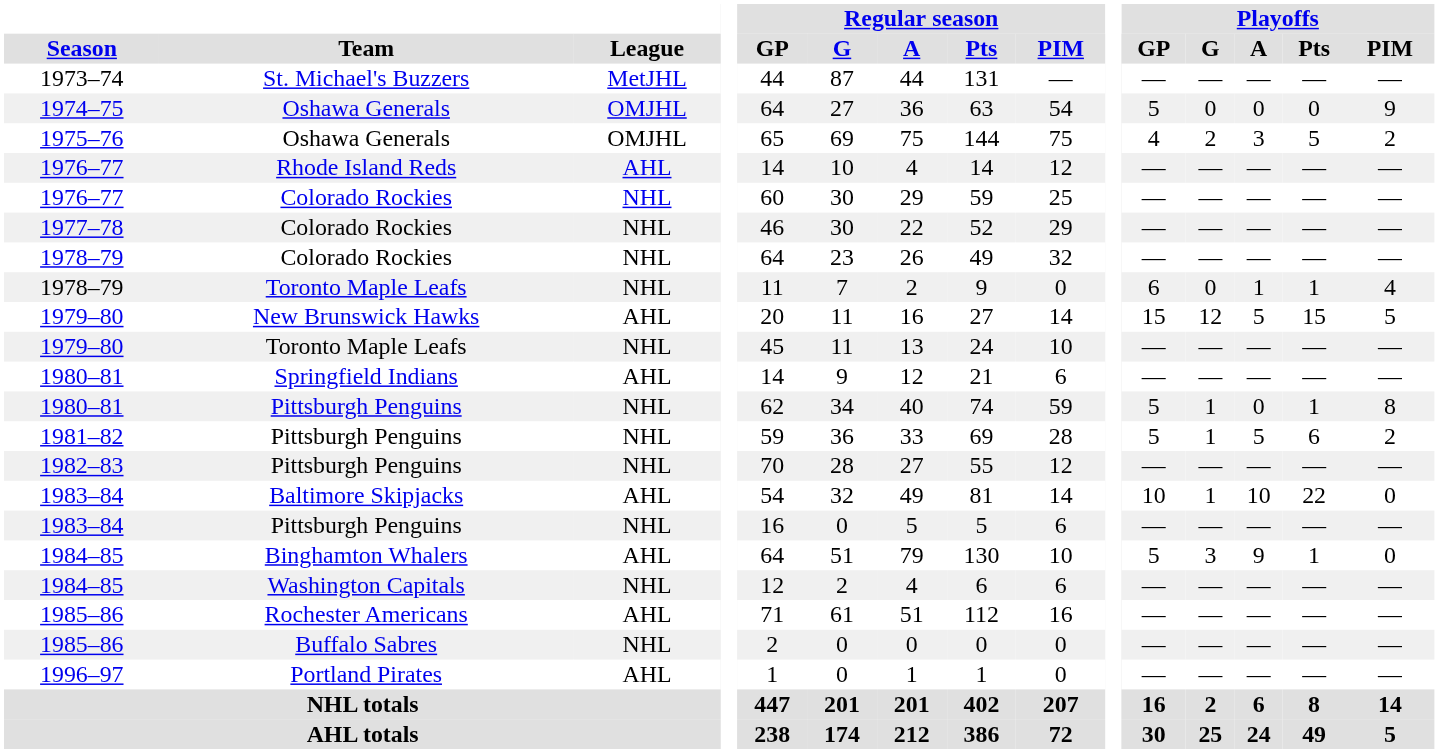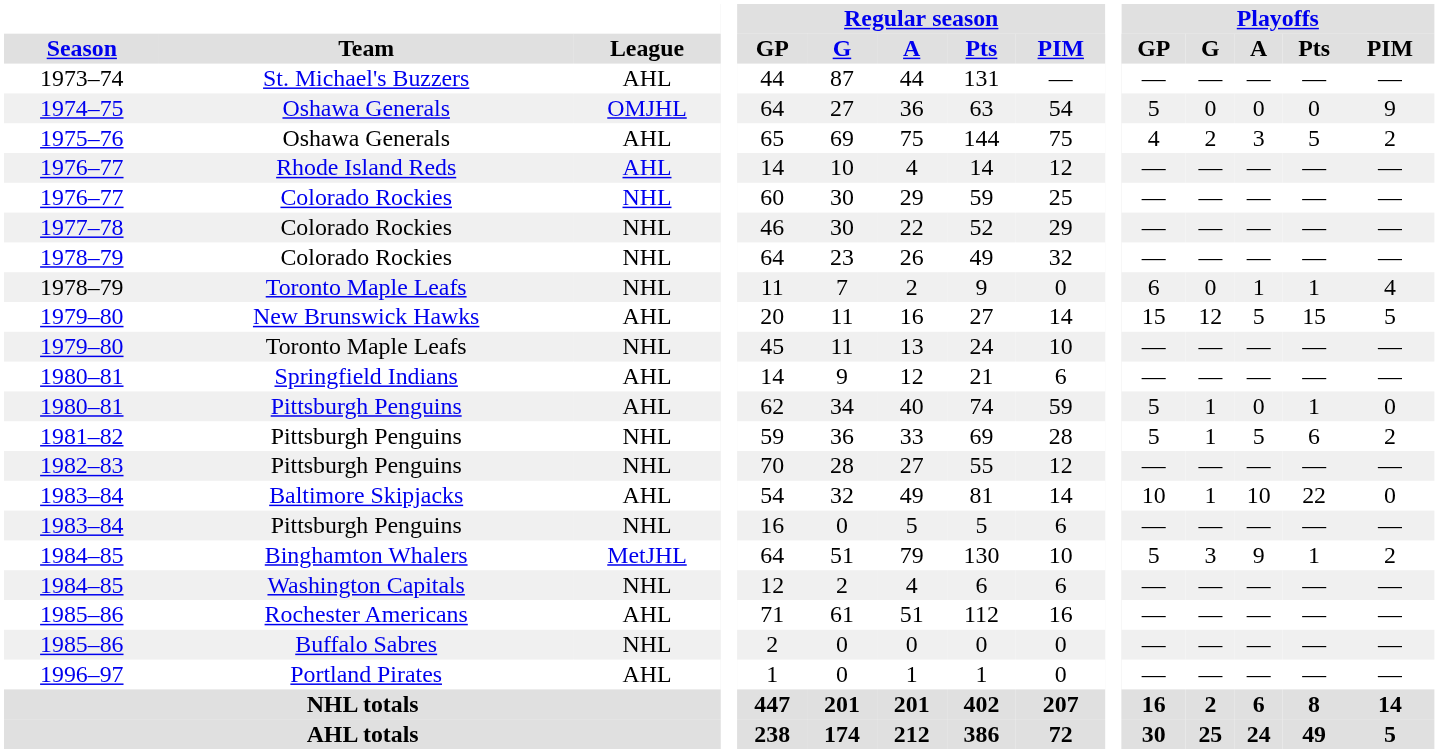1973–74 | League: MetJHL -> AHL
1975–76 | League: OMJHL -> AHL
1980–81 / Pittsburgh Penguins | League: NHL -> AHL
1980–81 / Pittsburgh Penguins | Playoffs / PIM: 8 -> 0
1984–85 / Binghamton Whalers | League: AHL -> MetJHL
1984–85 / Binghamton Whalers | Playoffs / PIM: 0 -> 2
